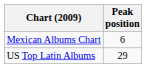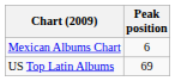US Top Latin Albums | Peak position: 29 -> 69
